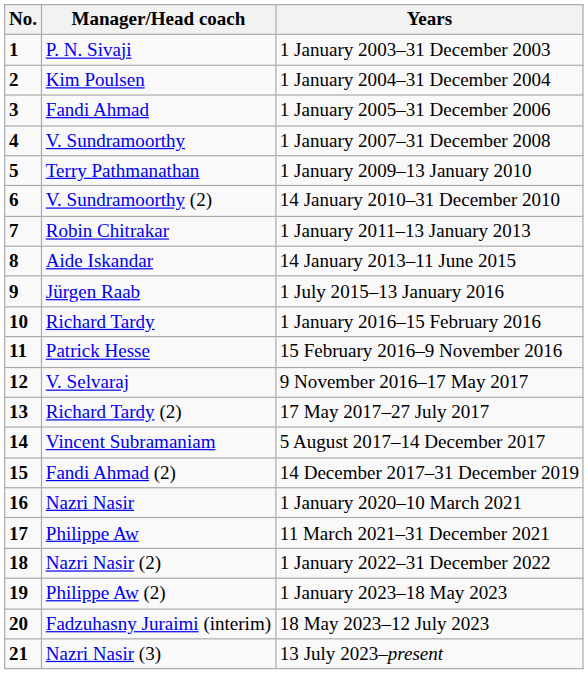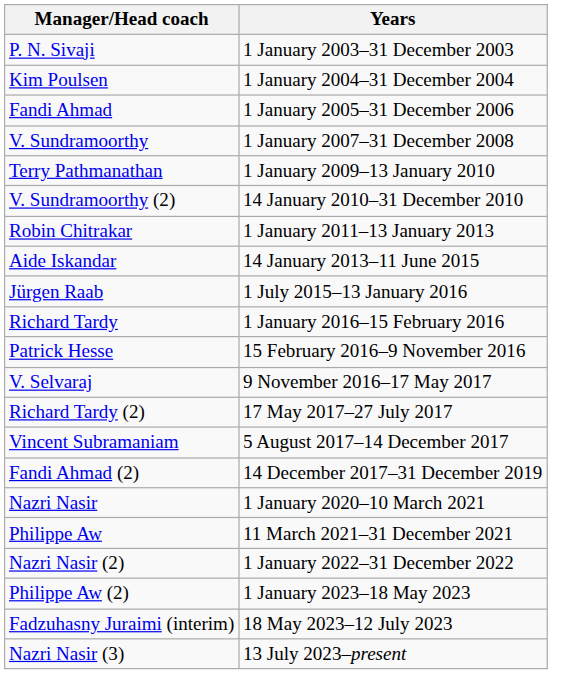- column: No. | 1 | 2 | 3 | 4 | 5 | 6 | 7 | 8 | 9 | 10 | 11 | 12 | 13 | 14 | 15 | 16 | 17 | 18 | 19 | 20 | 21
